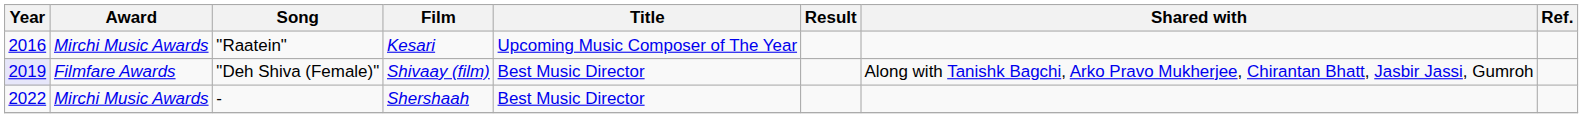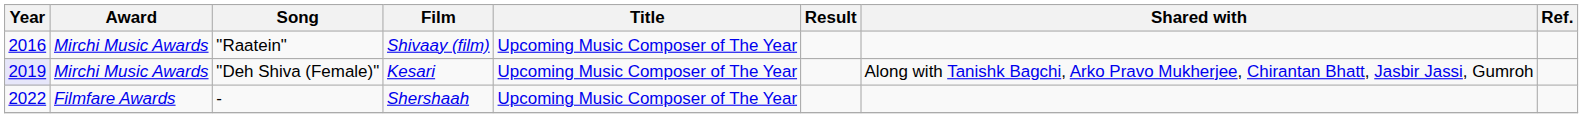"Raatein" | Film: Kesari -> Shivaay (film)
"Deh Shiva (Female)" | Award: Filmfare Awards -> Mirchi Music Awards
"Deh Shiva (Female)" | Film: Shivaay (film) -> Kesari
"Deh Shiva (Female)" | Title: Best Music Director -> Upcoming Music Composer of The Year
- | Award: Mirchi Music Awards -> Filmfare Awards
- | Title: Best Music Director -> Upcoming Music Composer of The Year
